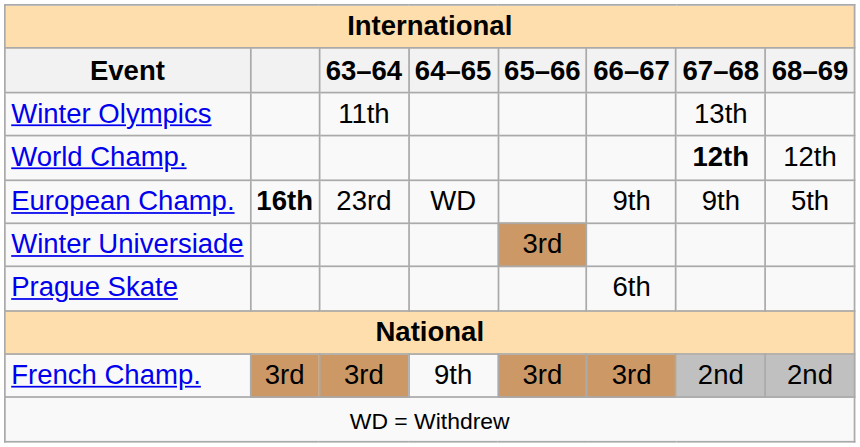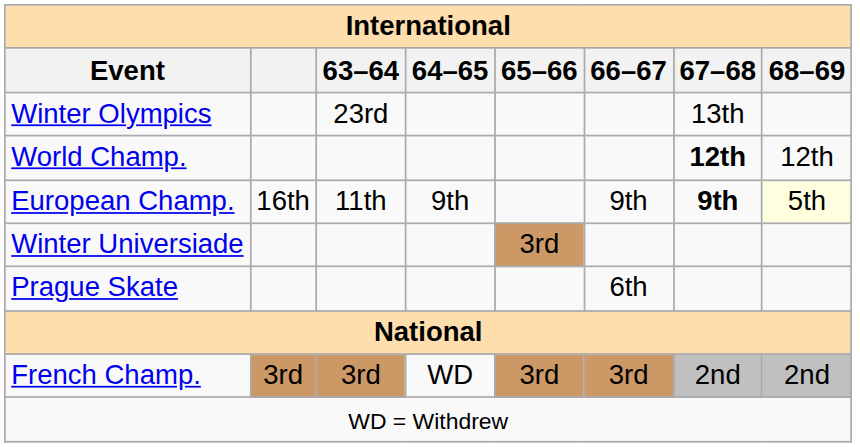Winter Olympics | 63–64: 11th -> 23rd
European Champ. | column 2: bold -> normal
European Champ. | 63–64: 23rd -> 11th
European Champ. | 64–65: WD -> 9th
European Champ. | 67–68: normal -> bold
European Champ. | 68–69: no background -> lightyellow background
French Champ. | 64–65: 9th -> WD
